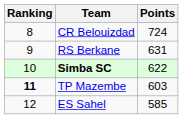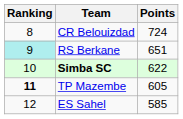RS Berkane | Ranking: no background -> paleturquoise background
RS Berkane | Points: 631 -> 651
TP Mazembe | Points: 603 -> 605
